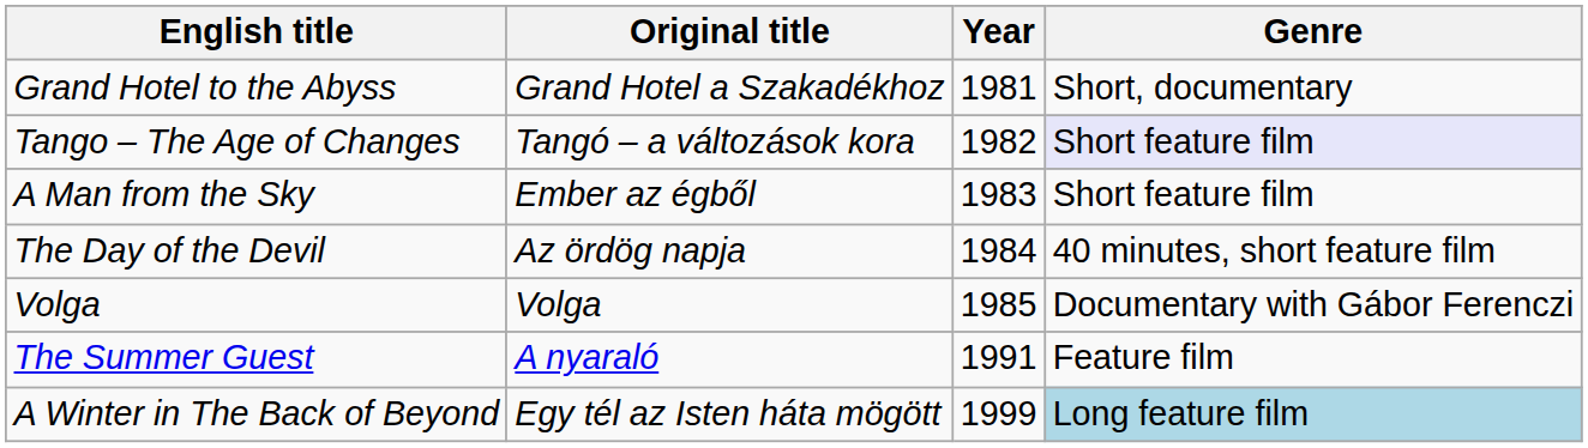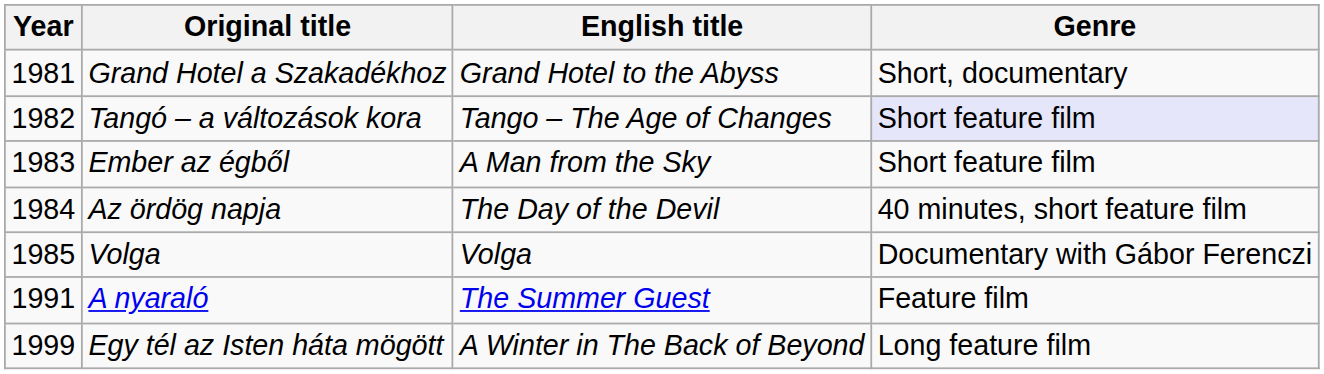columns swapped: Year <-> English title
Egy tél az Isten háta mögött | Genre: lightblue background -> no background
